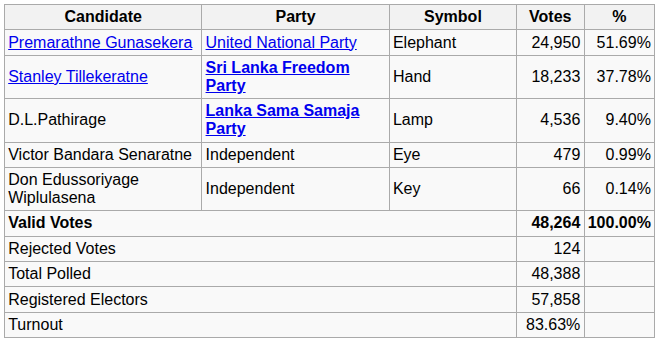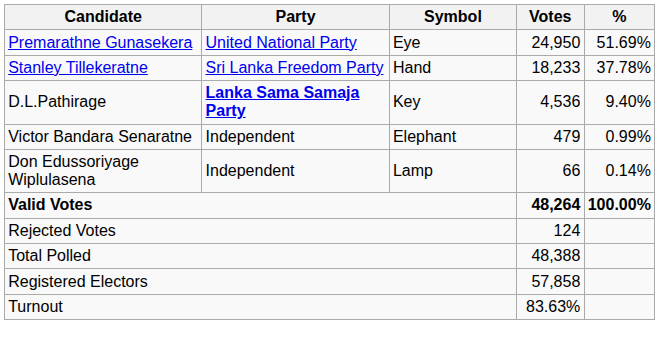Premarathne Gunasekera | Symbol: Elephant -> Eye
Stanley Tillekeratne | Party: bold -> normal
D.L.Pathirage | Symbol: Lamp -> Key
Victor Bandara Senaratne | Symbol: Eye -> Elephant
Don Edussoriyage Wiplulasena | Symbol: Key -> Lamp
